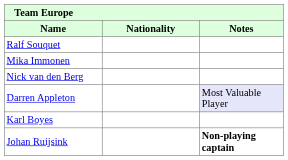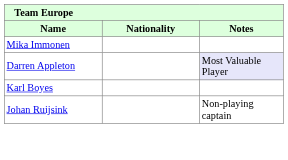- row: Ralf Souquet
- row: Nick van den Berg
Johan Ruijsink | Notes: bold -> normal
